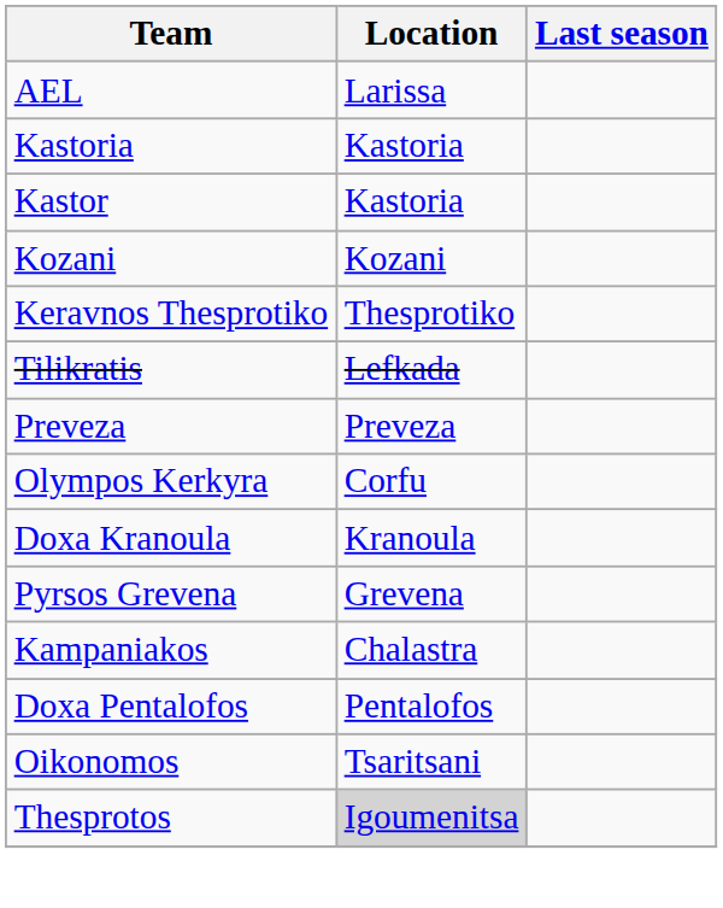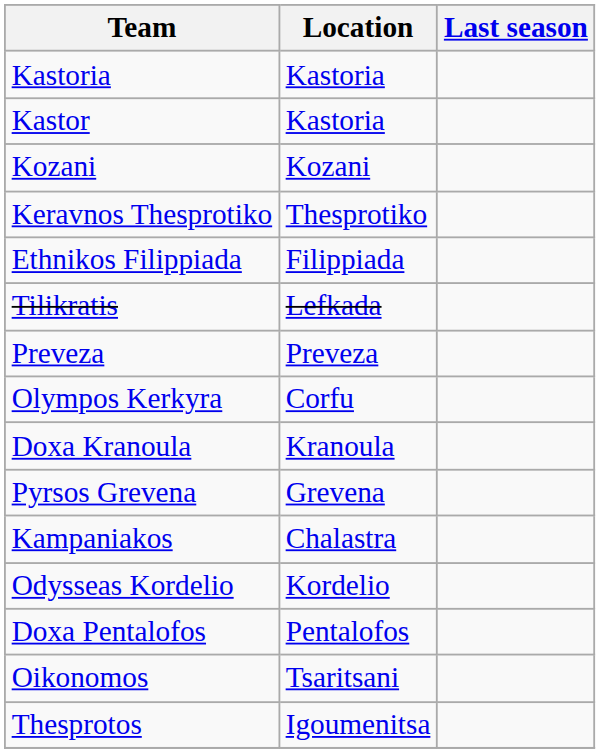- row: AEL | Larissa
+ row: Ethnikos Filippiada | Filippiada
+ row: Odysseas Kordelio | Kordelio
Thesprotos | Location: lightgrey background -> no background
